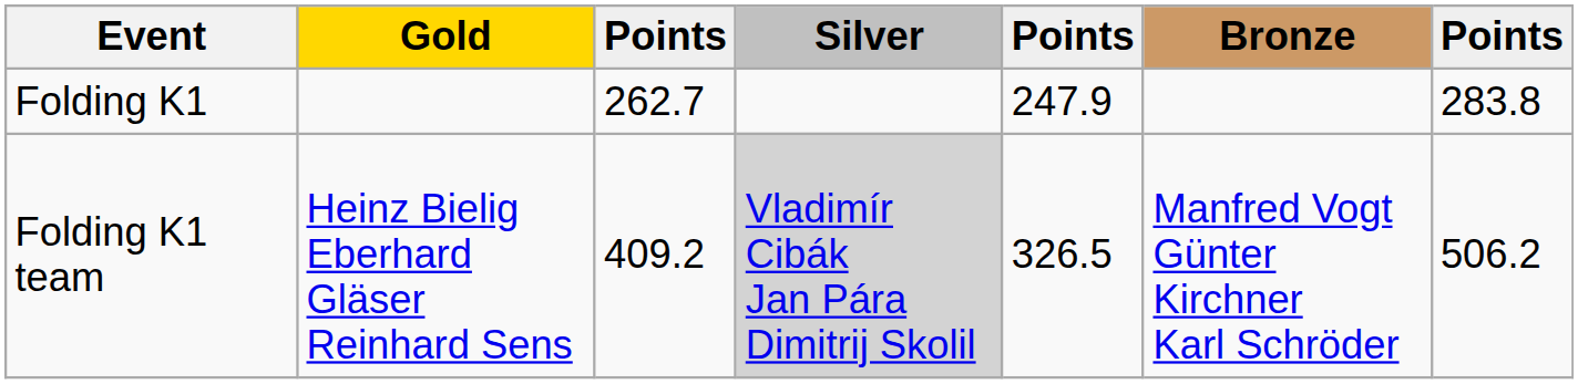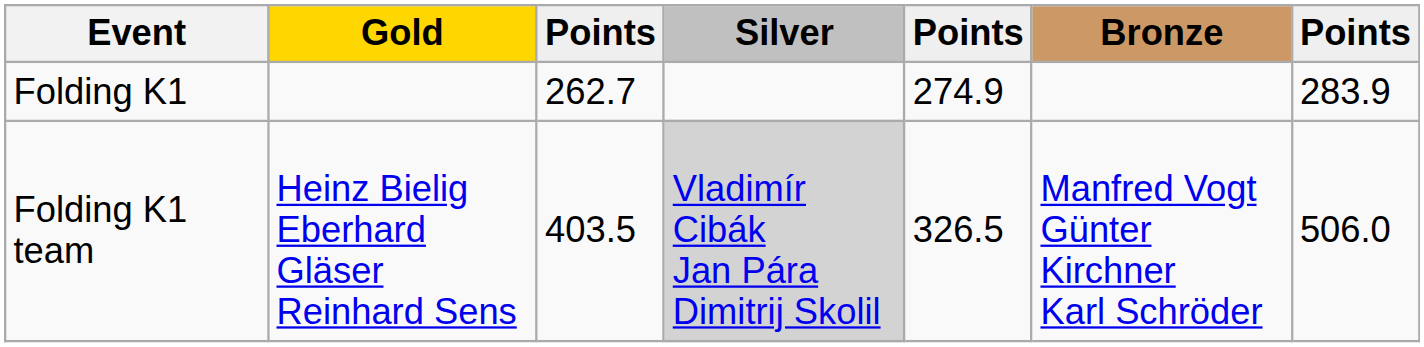Folding K1 | column 5: 247.9 -> 274.9
Folding K1 | column 7: 283.8 -> 283.9
Folding K1 team | column 3: 409.2 -> 403.5
Folding K1 team | column 7: 506.2 -> 506.0
